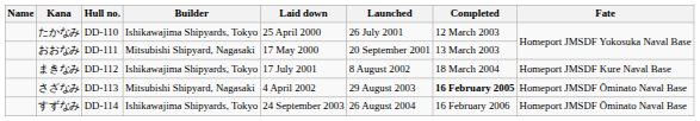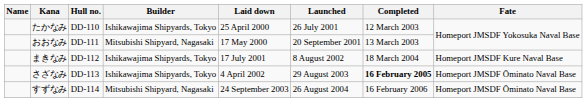さざなみ | Builder: Mitsubishi Shipyard, Nagasaki -> Ishikawajima Shipyards, Tokyo
すずなみ | Builder: Ishikawajima Shipyards, Tokyo -> Mitsubishi Shipyard, Nagasaki
